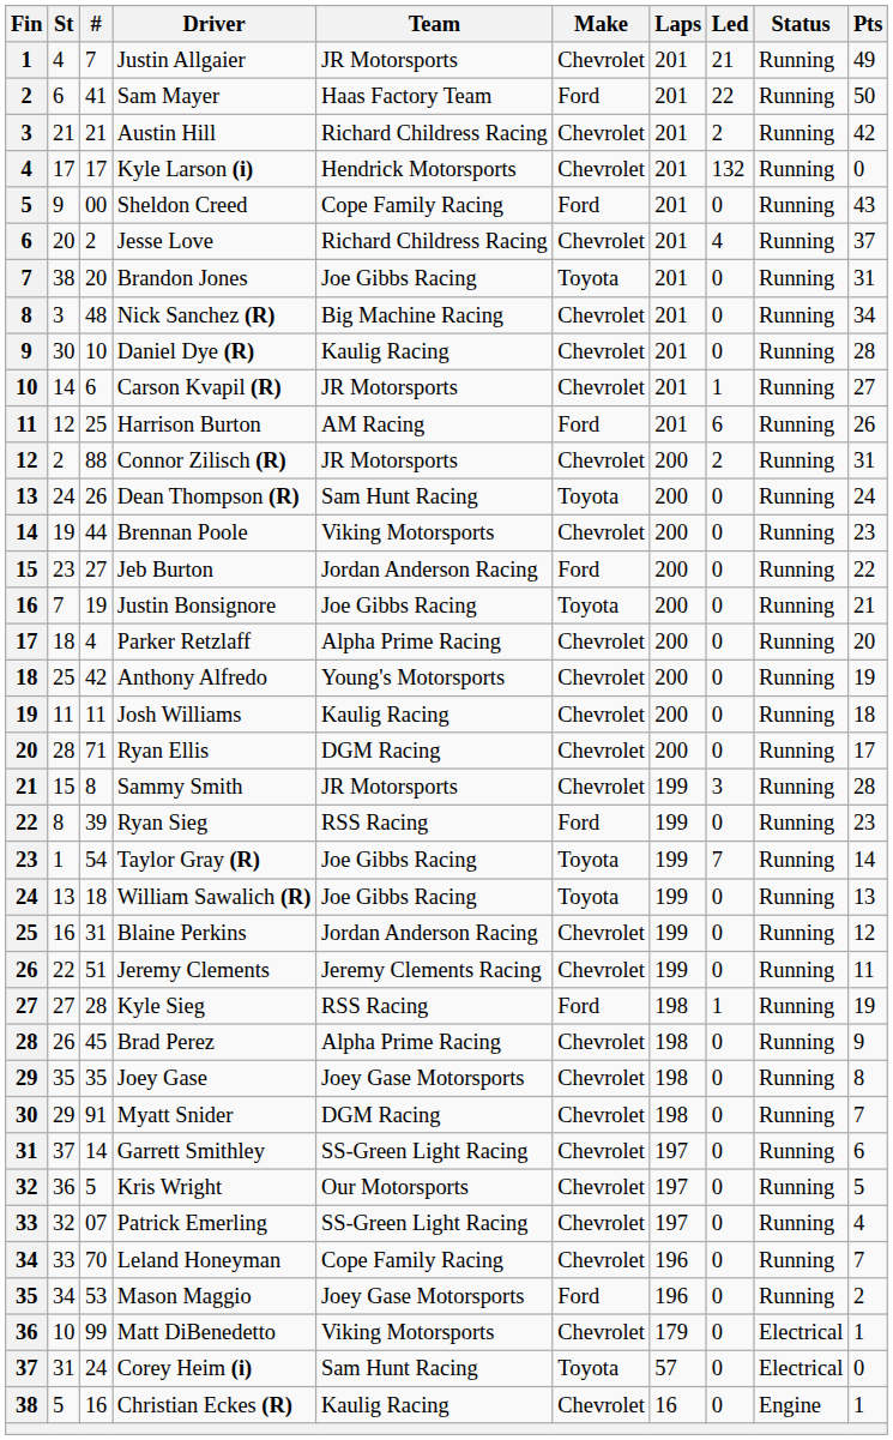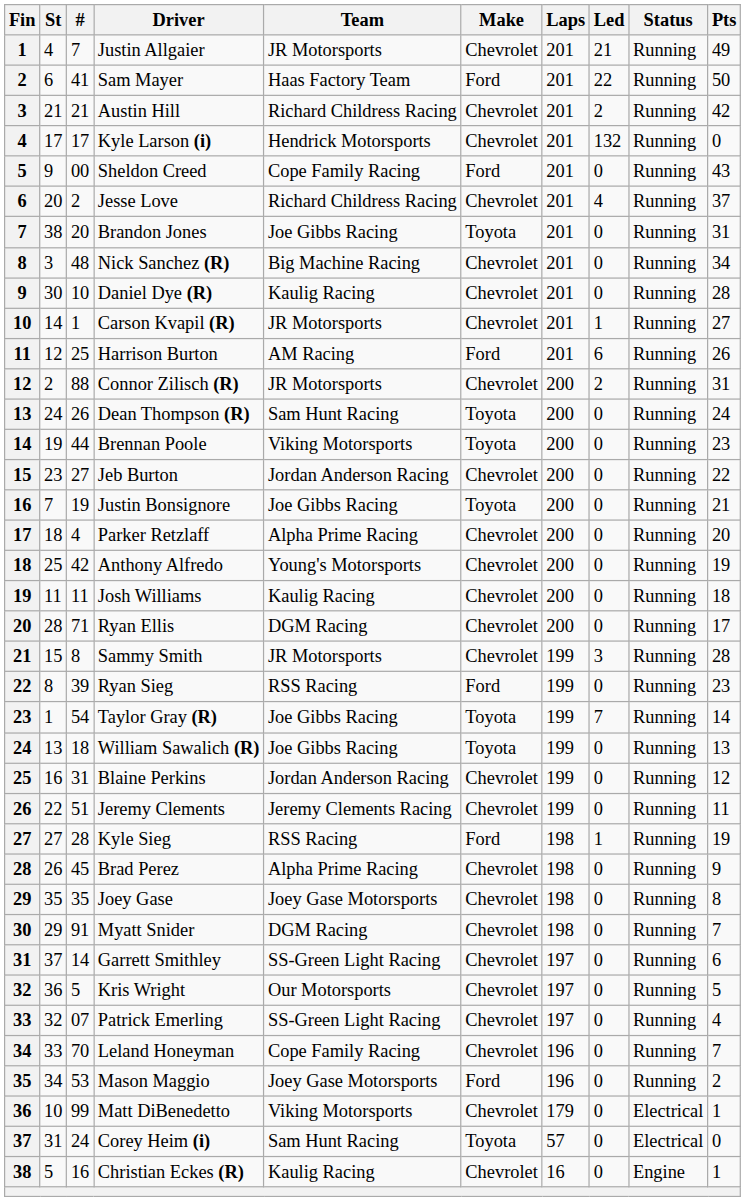Carson Kvapil (R) | #: 6 -> 1
Brennan Poole | Make: Chevrolet -> Toyota
Jeb Burton | Make: Ford -> Chevrolet
